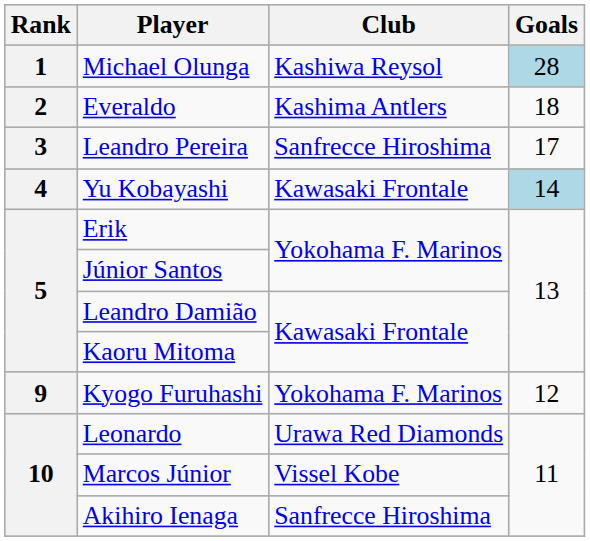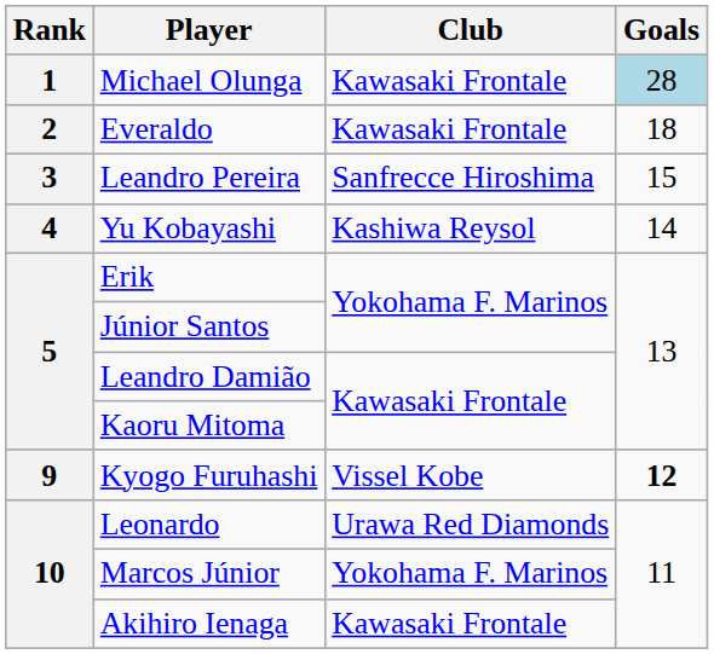Michael Olunga | Club: Kashiwa Reysol -> Kawasaki Frontale
Everaldo | Club: Kashima Antlers -> Kawasaki Frontale
Leandro Pereira | Goals: 17 -> 15
Yu Kobayashi | Club: Kawasaki Frontale -> Kashiwa Reysol
Yu Kobayashi | Goals: lightblue background -> no background
Kyogo Furuhashi | Club: Yokohama F. Marinos -> Vissel Kobe
Kyogo Furuhashi | Goals: normal -> bold
Marcos Júnior | Club: Vissel Kobe -> Yokohama F. Marinos
Akihiro Ienaga | Club: Sanfrecce Hiroshima -> Kawasaki Frontale
